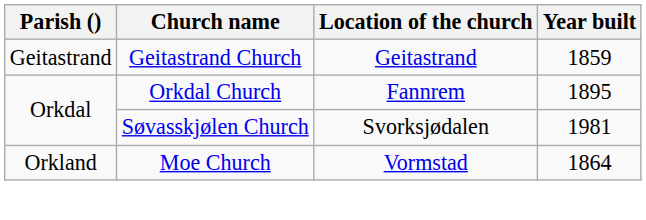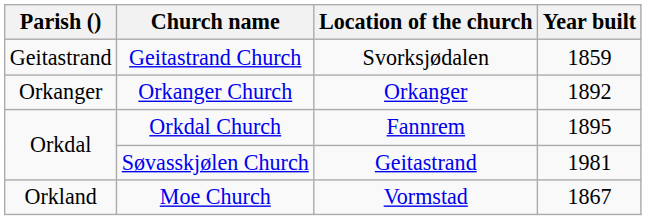Geitastrand Church | Location of the church: Geitastrand -> Svorksjødalen
+ row: Orkanger | Orkanger Church | Orkanger | 1892
Søvasskjølen Church | Location of the church: Svorksjødalen -> Geitastrand
Moe Church | Year built: 1864 -> 1867
